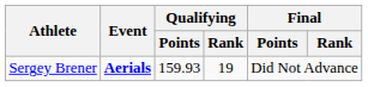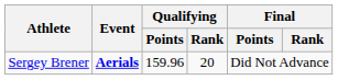Sergey Brener | Qualifying / Points: 159.93 -> 159.96
Sergey Brener | Qualifying / Rank: 19 -> 20
